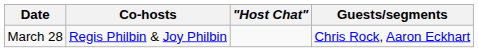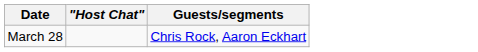- column: Co-hosts | Regis Philbin & Joy Philbin
